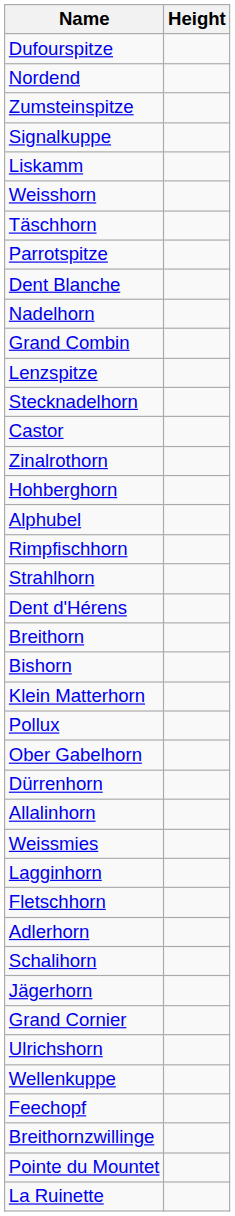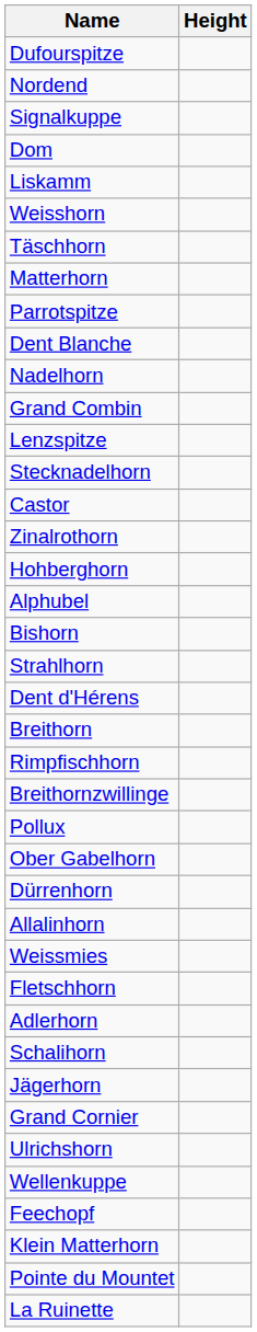- row: Zumsteinspitze
+ row: Dom
+ row: Matterhorn
rows swapped: Rimpfischhorn <-> Bishorn
rows swapped: Breithornzwillinge <-> Klein Matterhorn
- row: Lagginhorn
